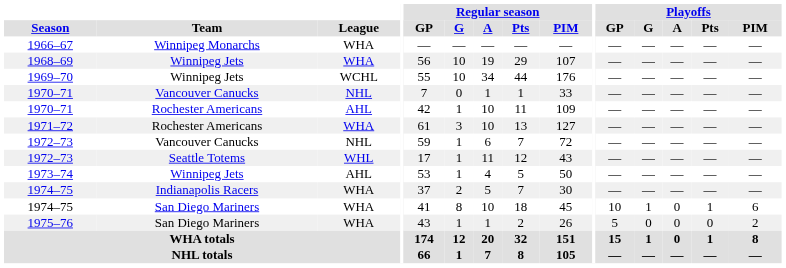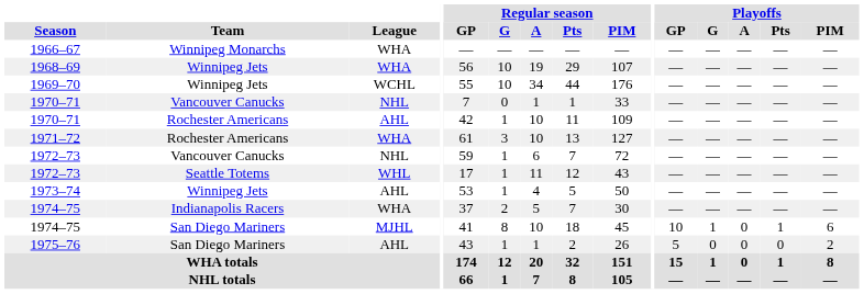1974–75 / San Diego Mariners | League: WHA -> MJHL
1975–76 | League: WHA -> AHL
